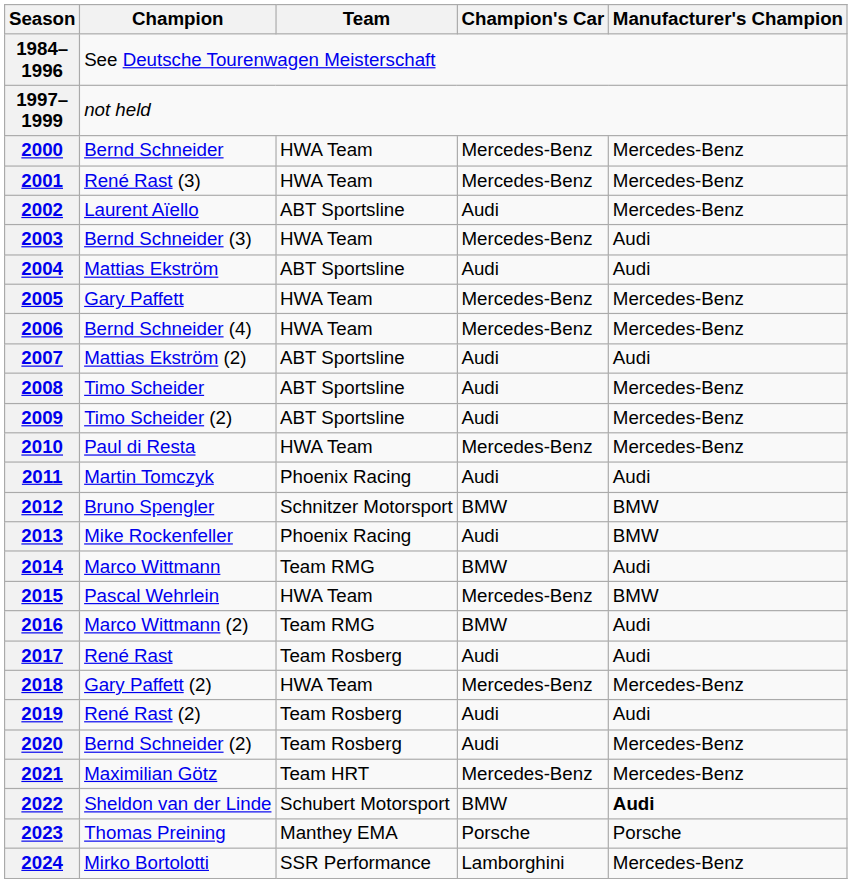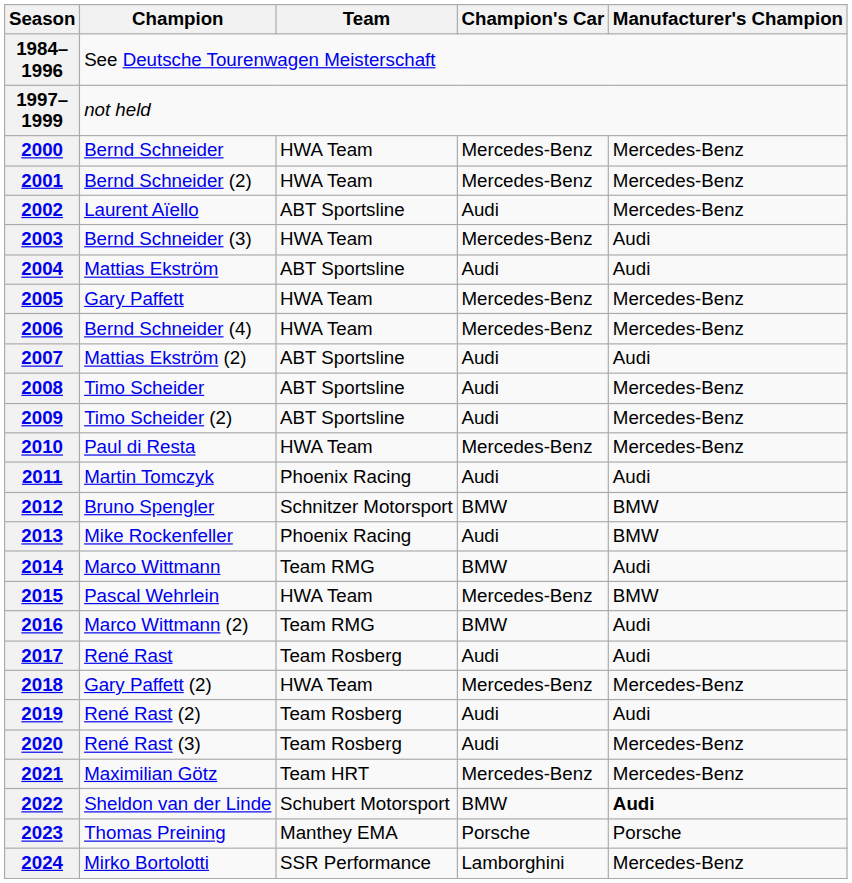2001 | Champion: René Rast (3) -> Bernd Schneider (2)
2020 | Champion: Bernd Schneider (2) -> René Rast (3)
